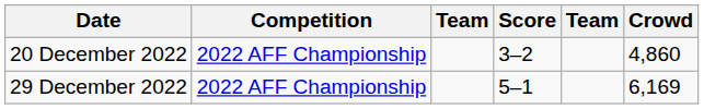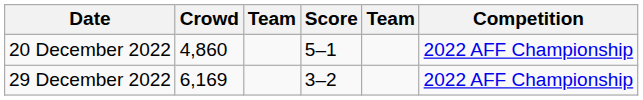columns swapped: Competition <-> Crowd
20 December 2022 | Score: 3–2 -> 5–1
29 December 2022 | Score: 5–1 -> 3–2
